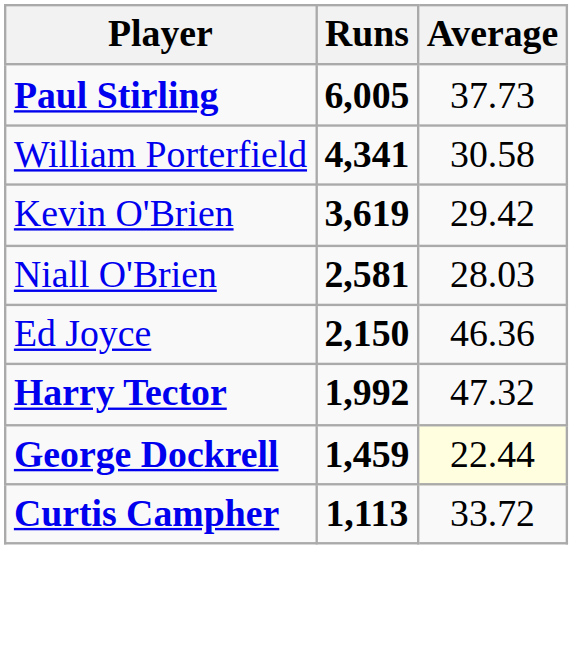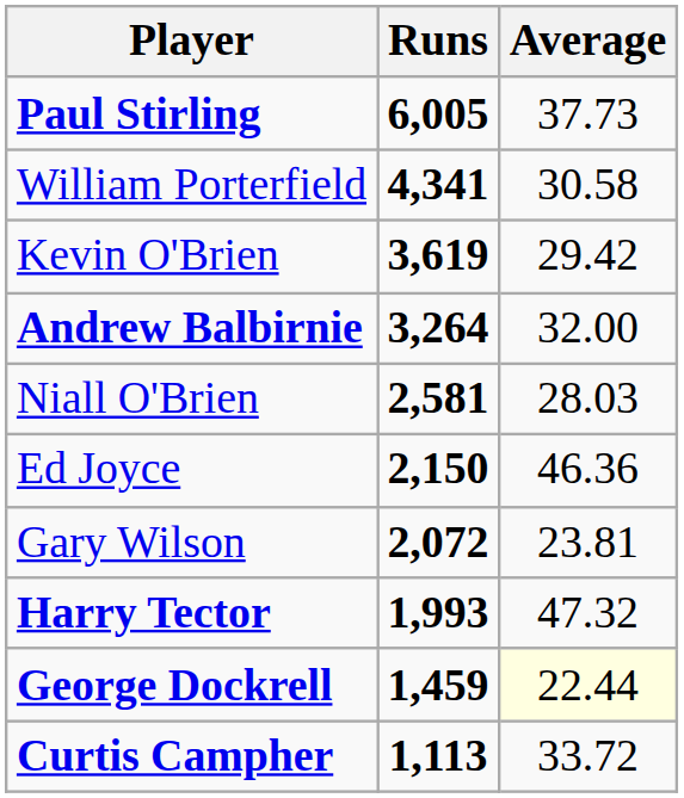+ row: Andrew Balbirnie | 3,264 | 32.00
+ row: Gary Wilson | 2,072 | 23.81
Harry Tector | Runs: 1,992 -> 1,993
